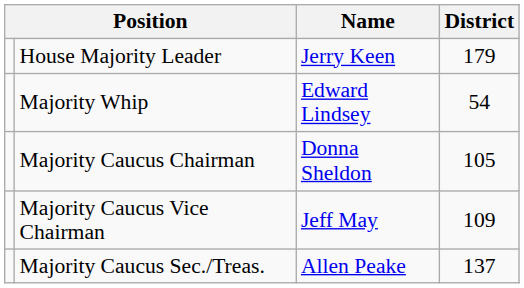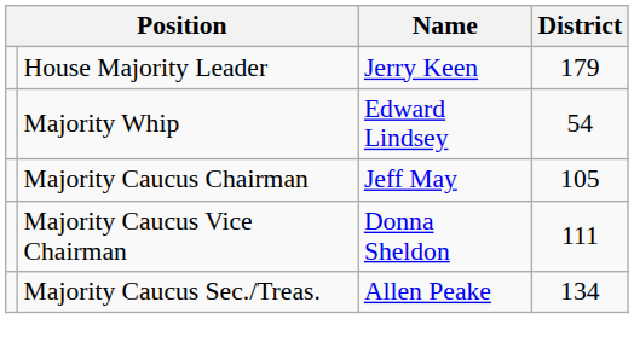Majority Caucus Chairman | Name: Donna Sheldon -> Jeff May
Majority Caucus Vice Chairman | Name: Jeff May -> Donna Sheldon
Majority Caucus Vice Chairman | District: 109 -> 111
Majority Caucus Sec./Treas. | District: 137 -> 134
